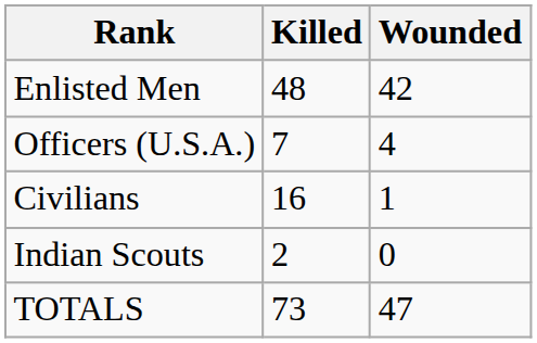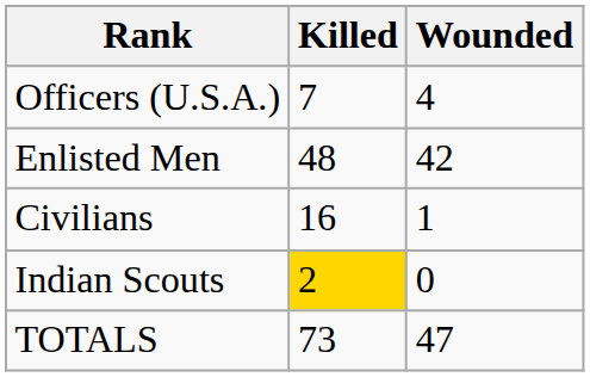rows swapped: Officers (U.S.A.) <-> Enlisted Men
Indian Scouts | Killed: no background -> gold background
